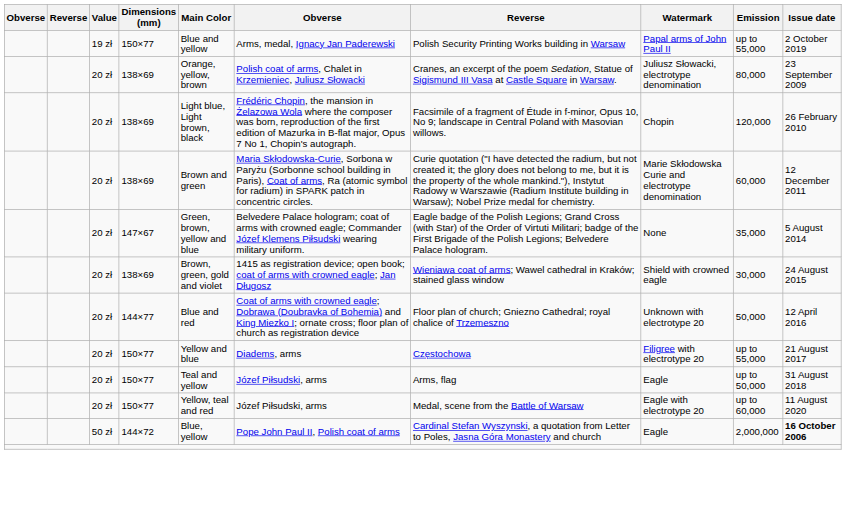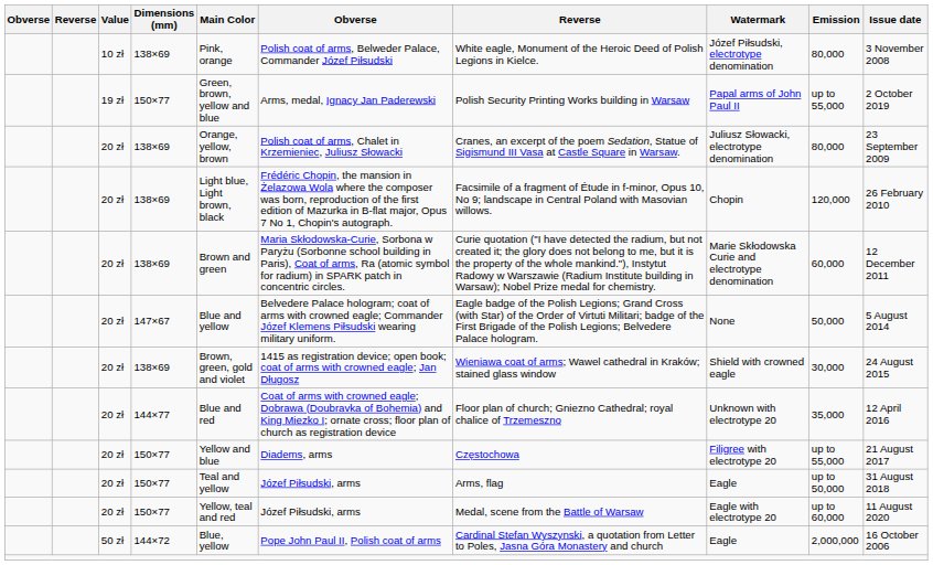+ row: 10 zł | 138×69 | Pink, orange | Polish coat of arms, Belweder Palace, Commander Józef Piłsudski | White eagle, Monument of the Heroic Deed of Polish Legions in Kielce. | Józef Piłsudski, electrotype denomination | 80,000 | 3 November 2008
19 zł / 150×77 | Main Color: Blue and yellow -> Green, brown, yellow and blue
147×67 | Main Color: Green, brown, yellow and blue -> Blue and yellow
147×67 | Emission: 35,000 -> 50,000
144×77 | Emission: 50,000 -> 35,000
144×72 | Issue date: bold -> normal
